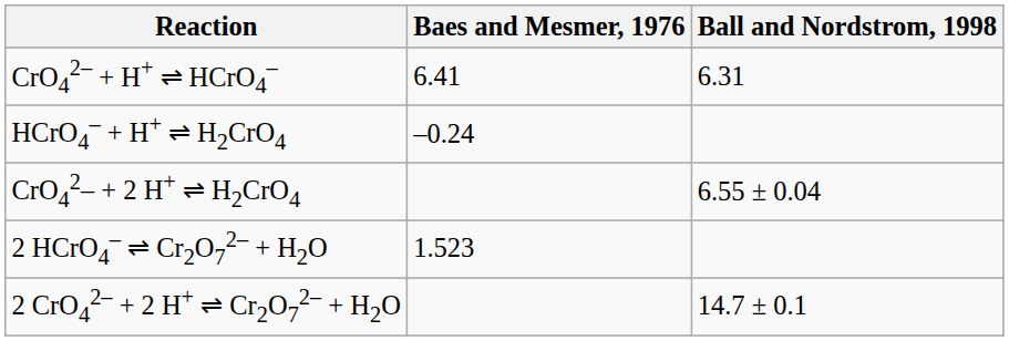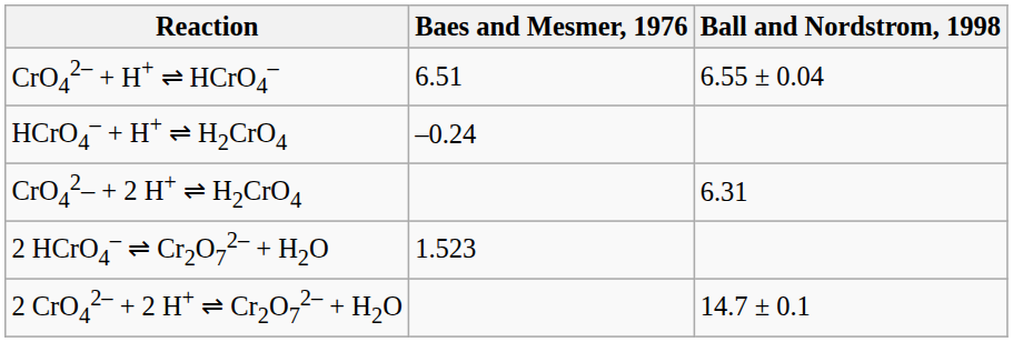CrO42– + H+ ⇌ HCrO4– | Baes and Mesmer, 1976: 6.41 -> 6.51
CrO42– + H+ ⇌ HCrO4– | Ball and Nordstrom, 1998: 6.31 -> 6.55 ± 0.04
CrO42– + 2 H+ ⇌ H2CrO4 | Ball and Nordstrom, 1998: 6.55 ± 0.04 -> 6.31
